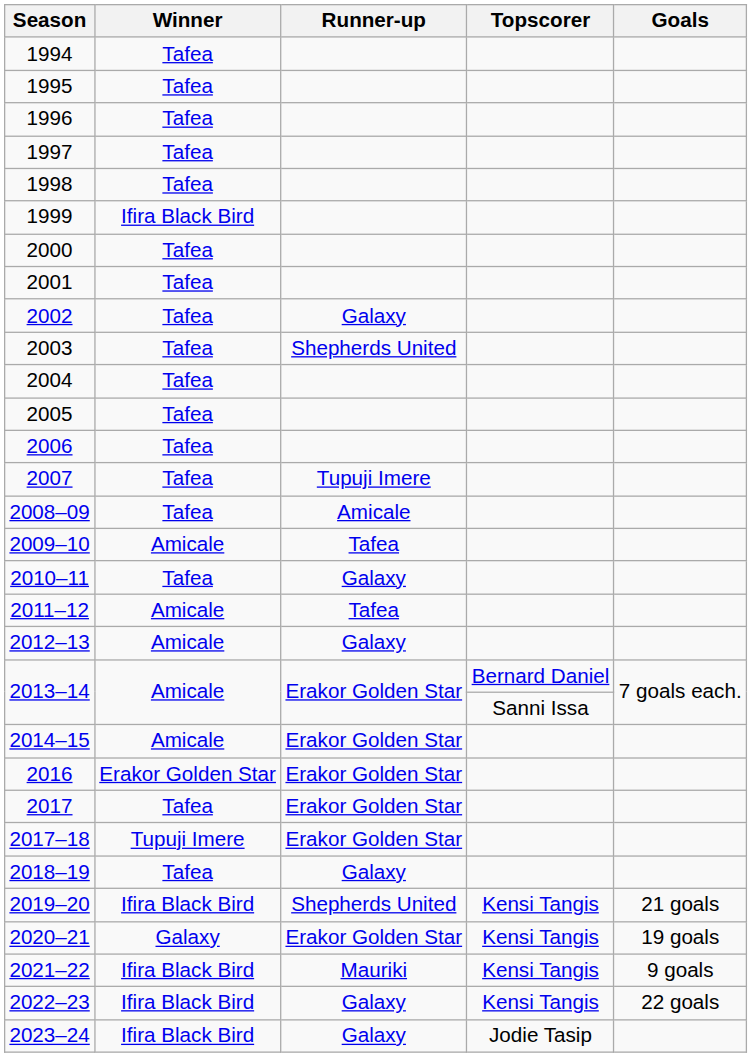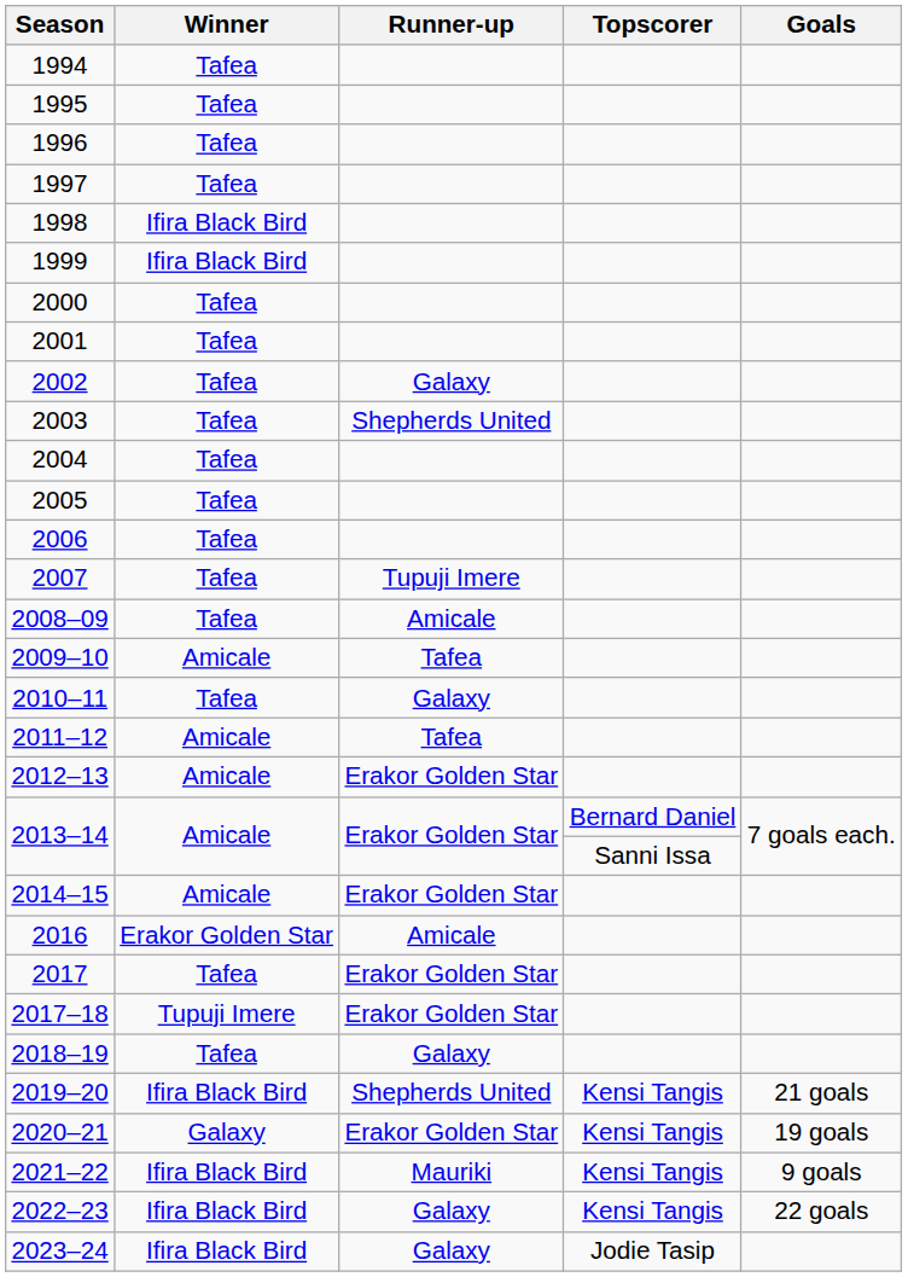1998 | Winner: Tafea -> Ifira Black Bird
2012–13 | Runner-up: Galaxy -> Erakor Golden Star
2016 | Runner-up: Erakor Golden Star -> Amicale
